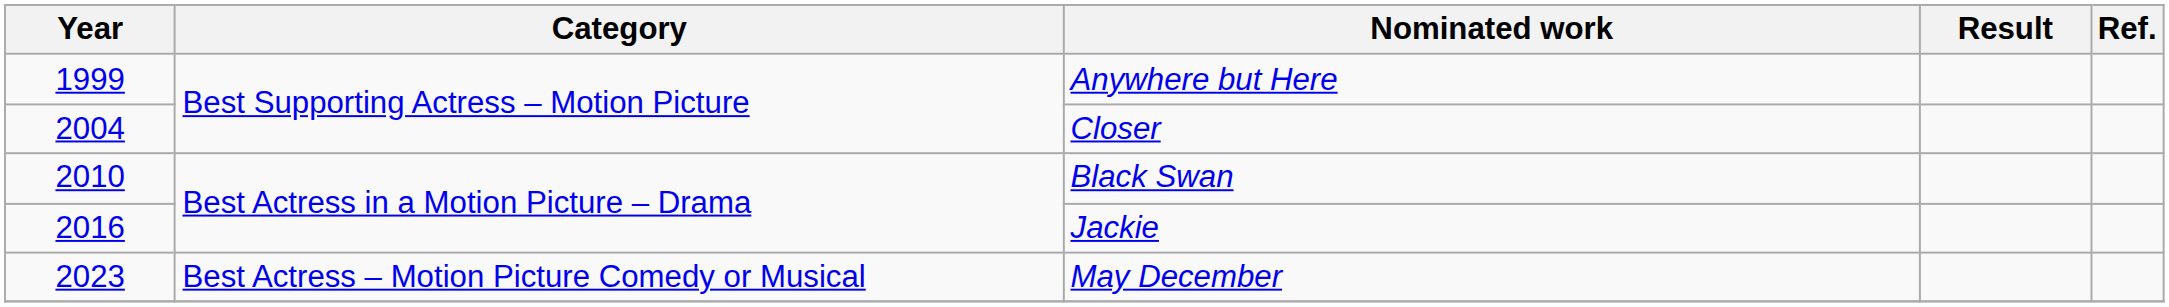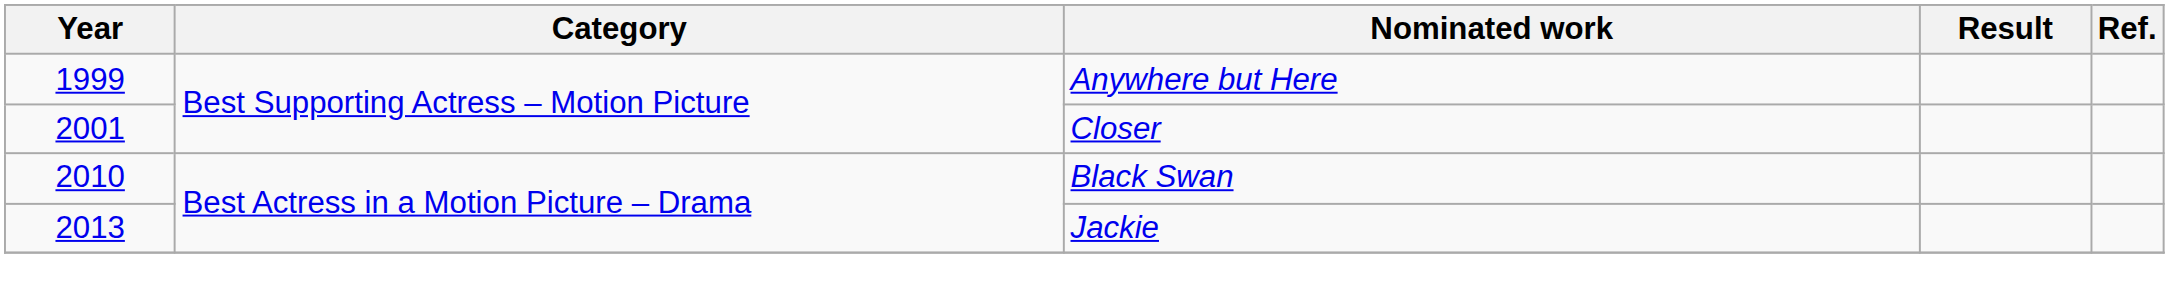Closer | Year: 2004 -> 2001
Jackie | Year: 2016 -> 2013
- row: 2023 | Best Actress – Motion Picture Comedy or Musical | May December
